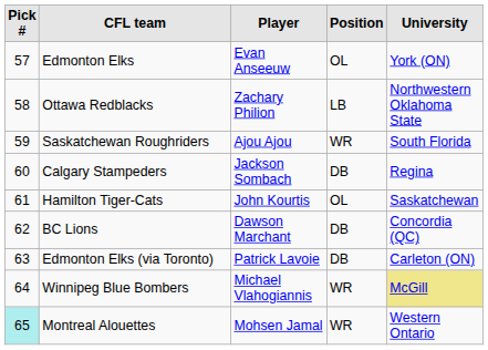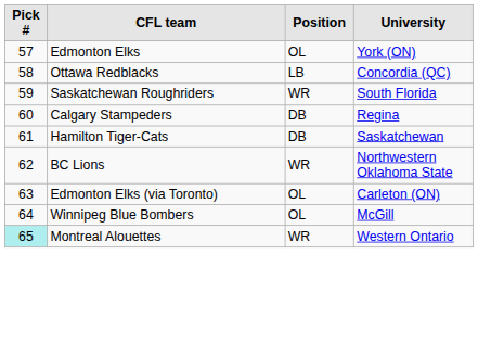- column: Player | Evan Anseeuw | Zachary Philion | Ajou Ajou | Jackson Sombach | John Kourtis | Dawson Marchant | Patrick Lavoie | Michael Vlahogiannis | Mohsen Jamal
Ottawa Redblacks | University: Northwestern Oklahoma State -> Concordia (QC)
Hamilton Tiger-Cats | Position: OL -> DB
BC Lions | Position: DB -> WR
BC Lions | University: Concordia (QC) -> Northwestern Oklahoma State
Edmonton Elks (via Toronto) | Position: DB -> OL
Winnipeg Blue Bombers | Position: WR -> OL
Winnipeg Blue Bombers | University: khaki background -> no background
